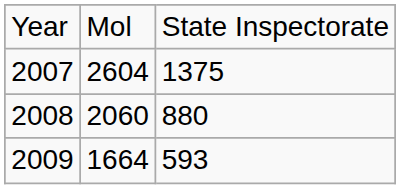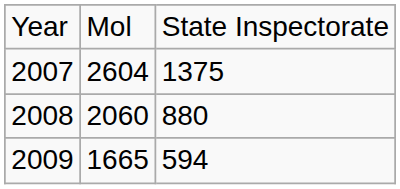2009 | column 2: 1664 -> 1665
2009 | column 3: 593 -> 594
